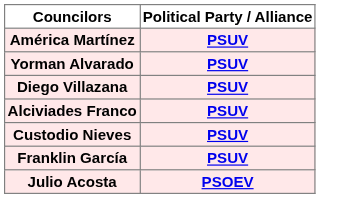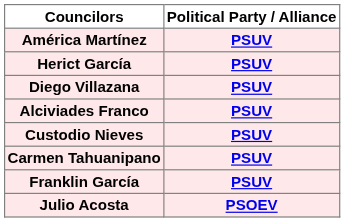+ row: Herict García | PSUV
- row: Yorman Alvarado | PSUV
+ row: Carmen Tahuanipano | PSUV
